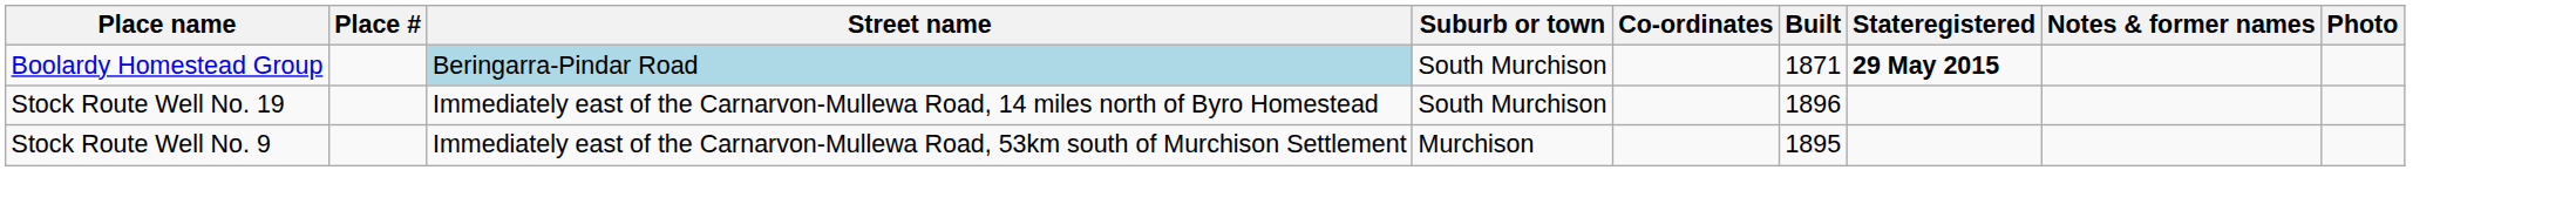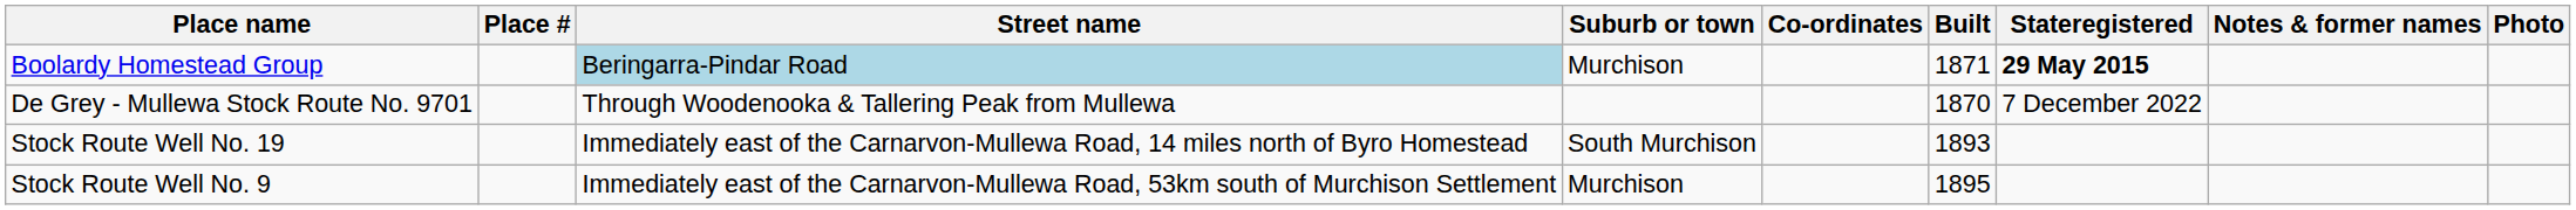Boolardy Homestead Group | Suburb or town: South Murchison -> Murchison
+ row: De Grey - Mullewa Stock Route No. 9701 | Through Woodenooka & Tallering Peak from Mullewa | 1870 | 7 December 2022
Stock Route Well No. 19 | Built: 1896 -> 1893
